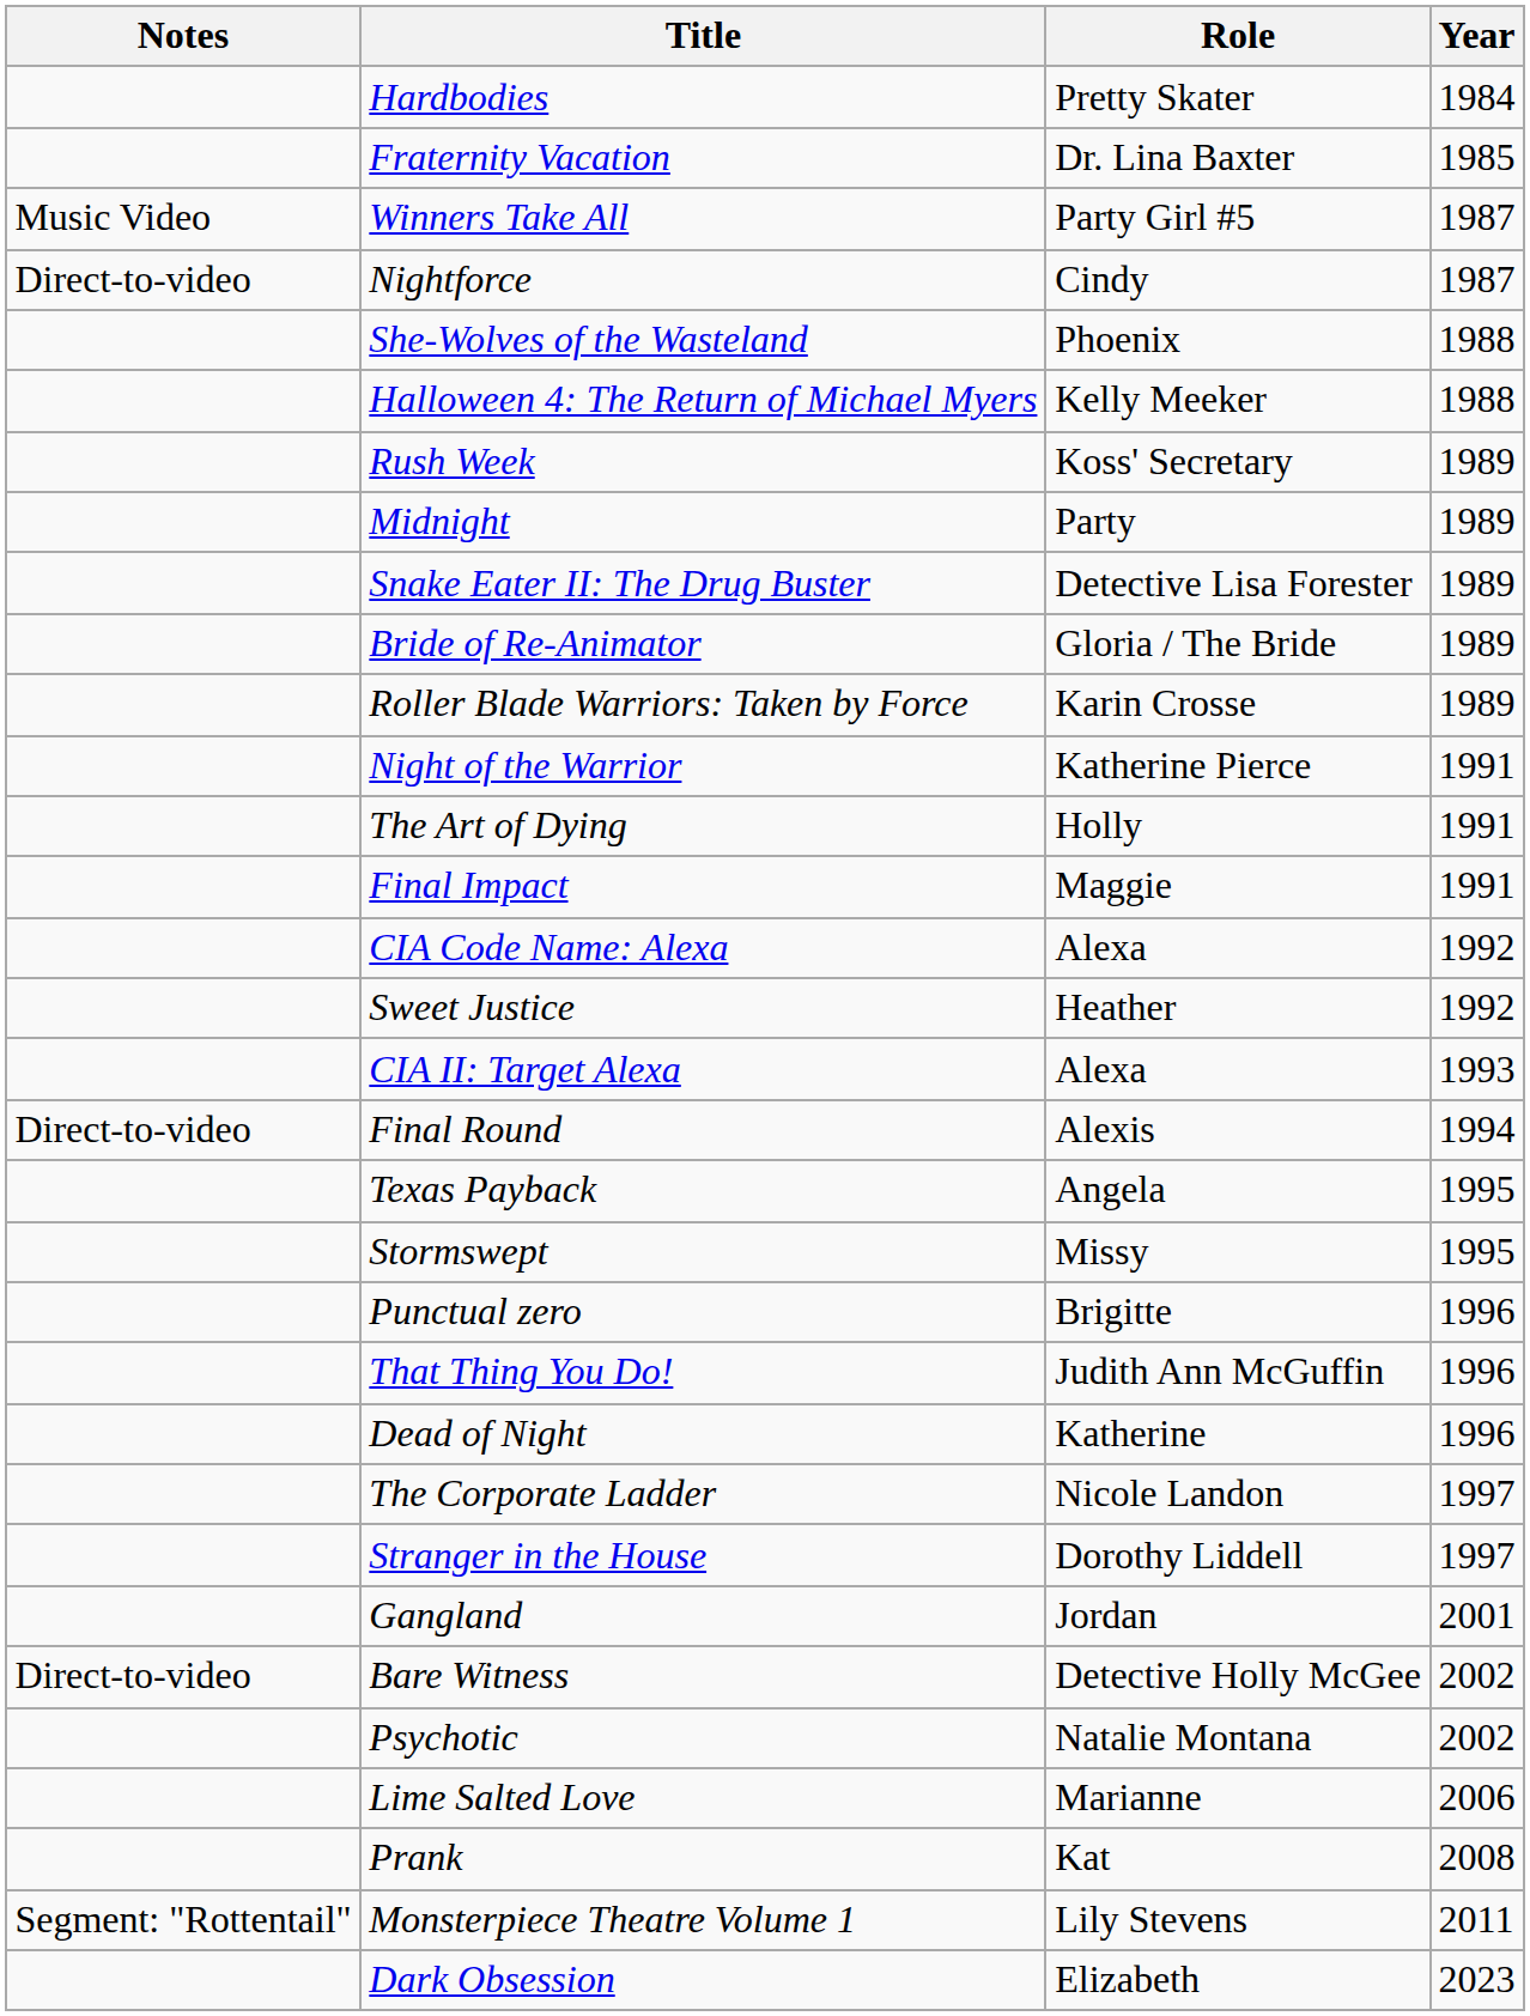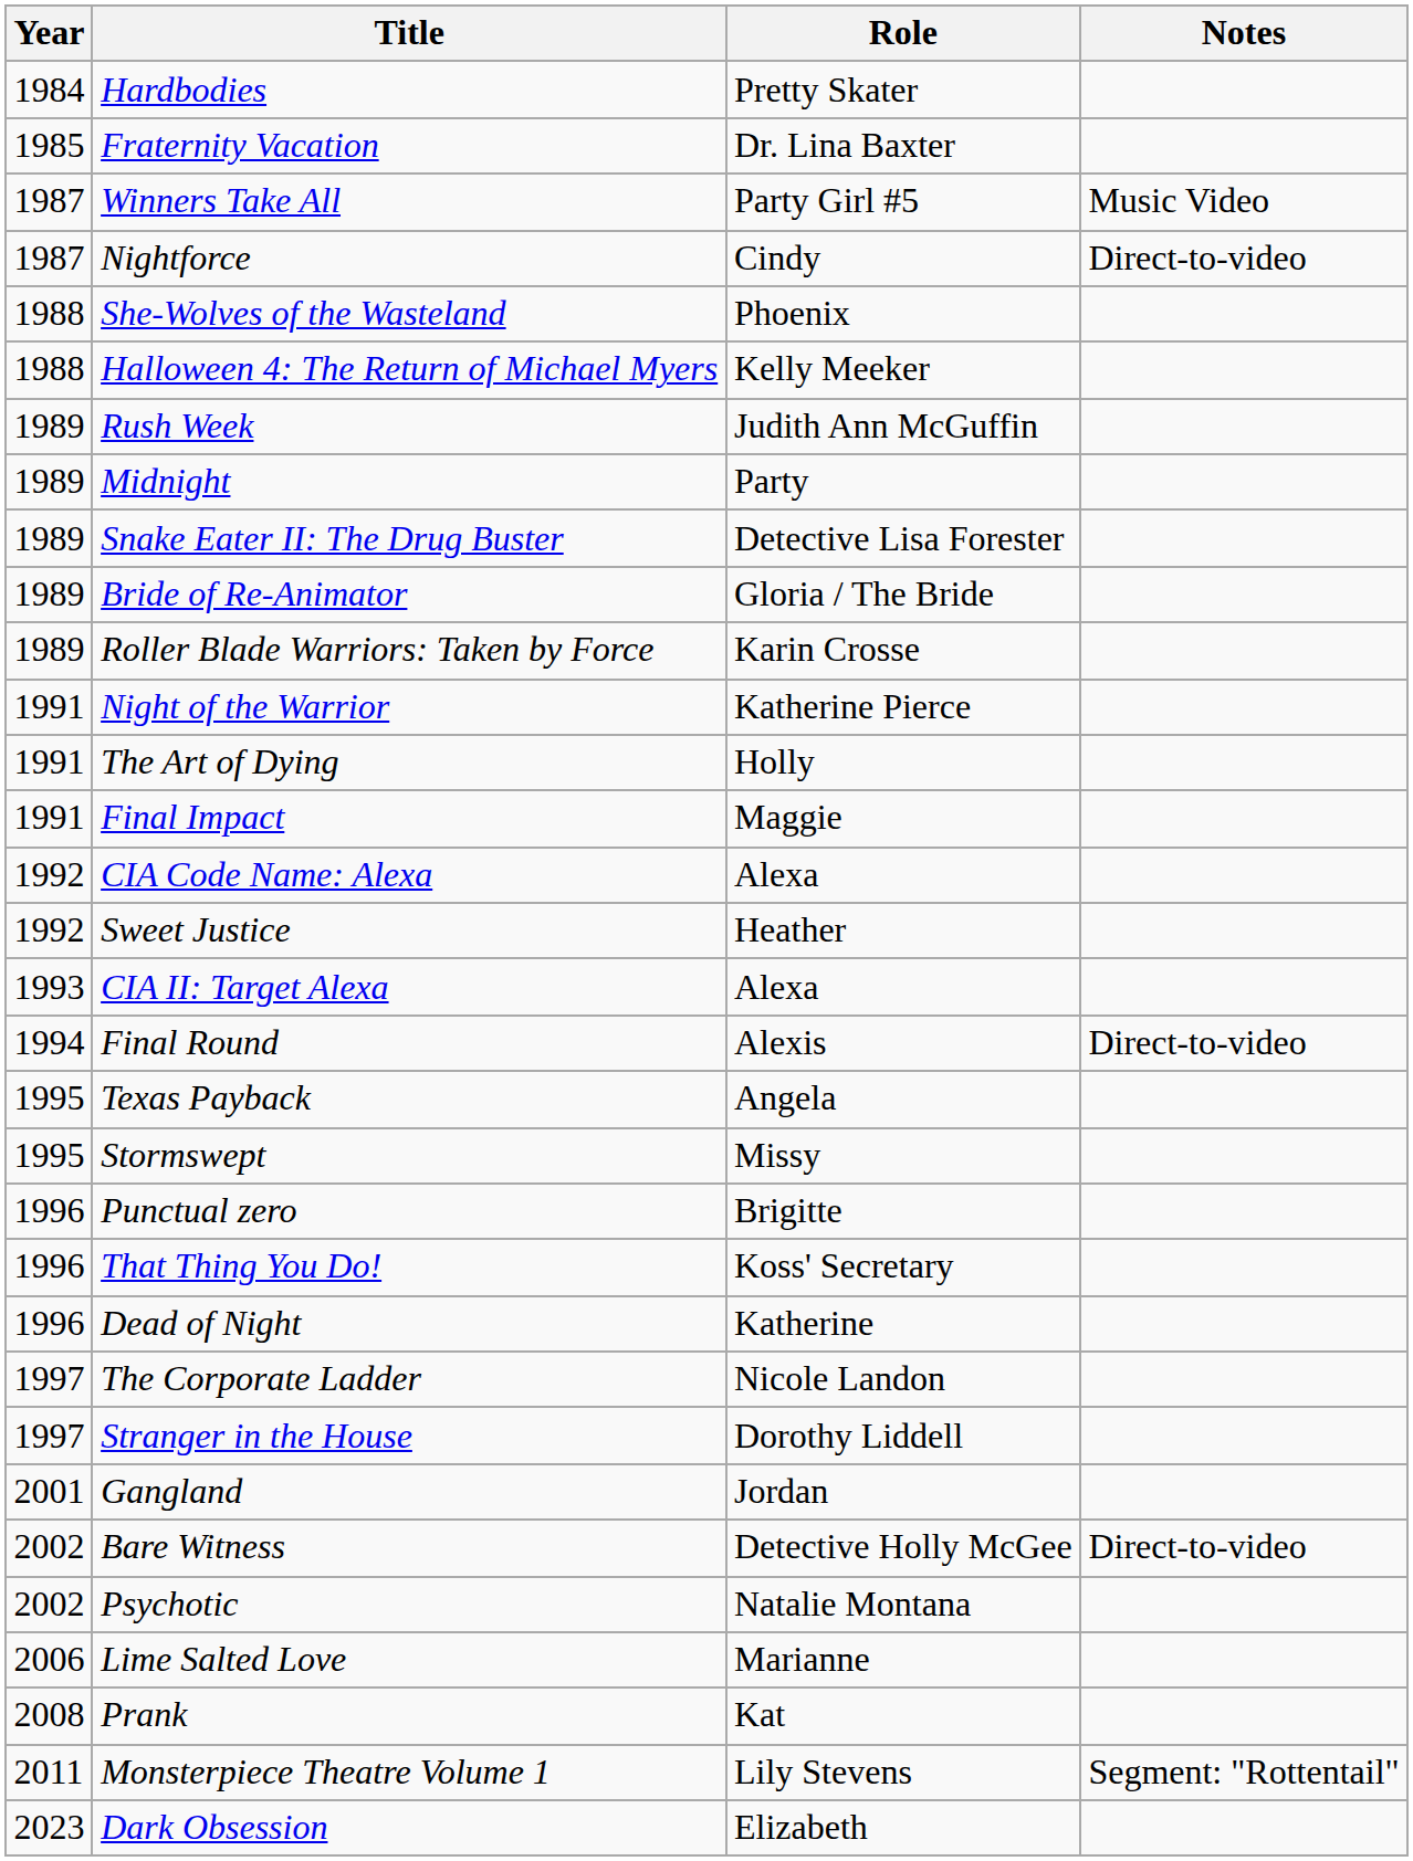columns swapped: Year <-> Notes
Rush Week | Role: Koss' Secretary -> Judith Ann McGuffin
That Thing You Do! | Role: Judith Ann McGuffin -> Koss' Secretary
